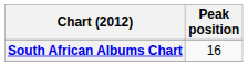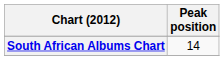South African Albums Chart | Peak position: 16 -> 14
